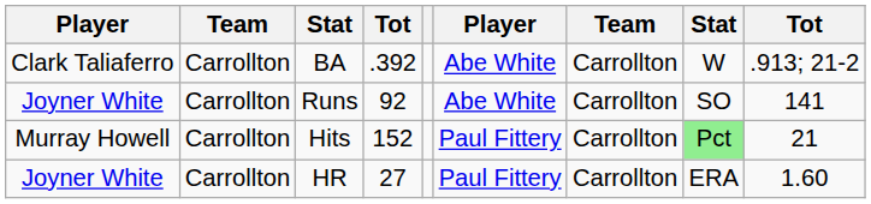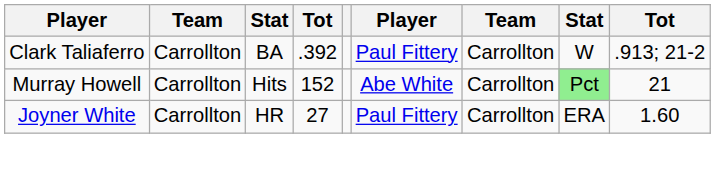BA | column 6: Abe White -> Paul Fittery
- row: Joyner White | Carrollton | Runs | 92 | Abe White | Carrollton | SO | 141
Hits | column 6: Paul Fittery -> Abe White
